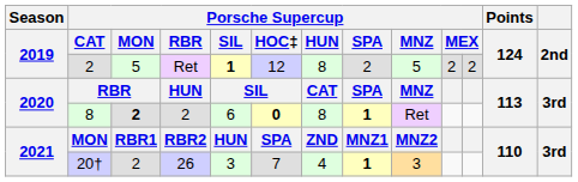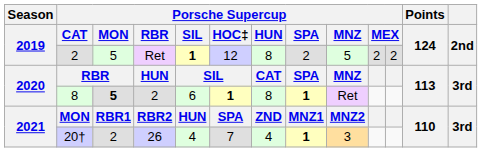2020 / 8 | Porsche Supercup / MON: 2 -> 5
2020 / 8 | Porsche Supercup / HOC‡: 0 -> 1
2021 / 20† | Porsche Supercup / SIL: 3 -> 4
